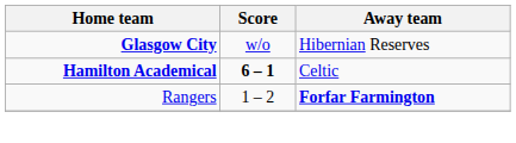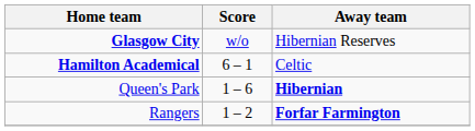Hamilton Academical | Score: bold -> normal
+ row: Queen's Park | 1 – 6 | Hibernian
